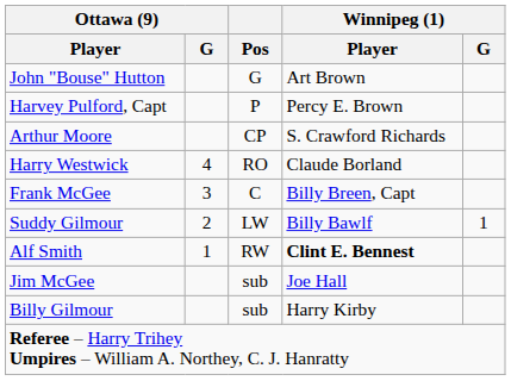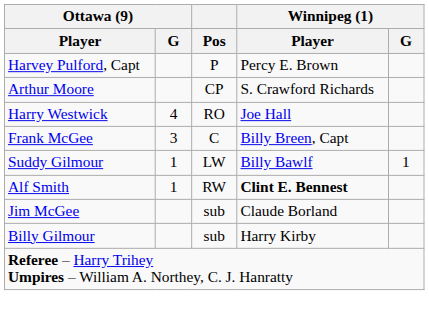- row: John "Bouse" Hutton | G | Art Brown
Harry Westwick | Winnipeg (1) / Player: Claude Borland -> Joe Hall
Suddy Gilmour | Ottawa (9) / G: 2 -> 1
Jim McGee | Winnipeg (1) / Player: Joe Hall -> Claude Borland
